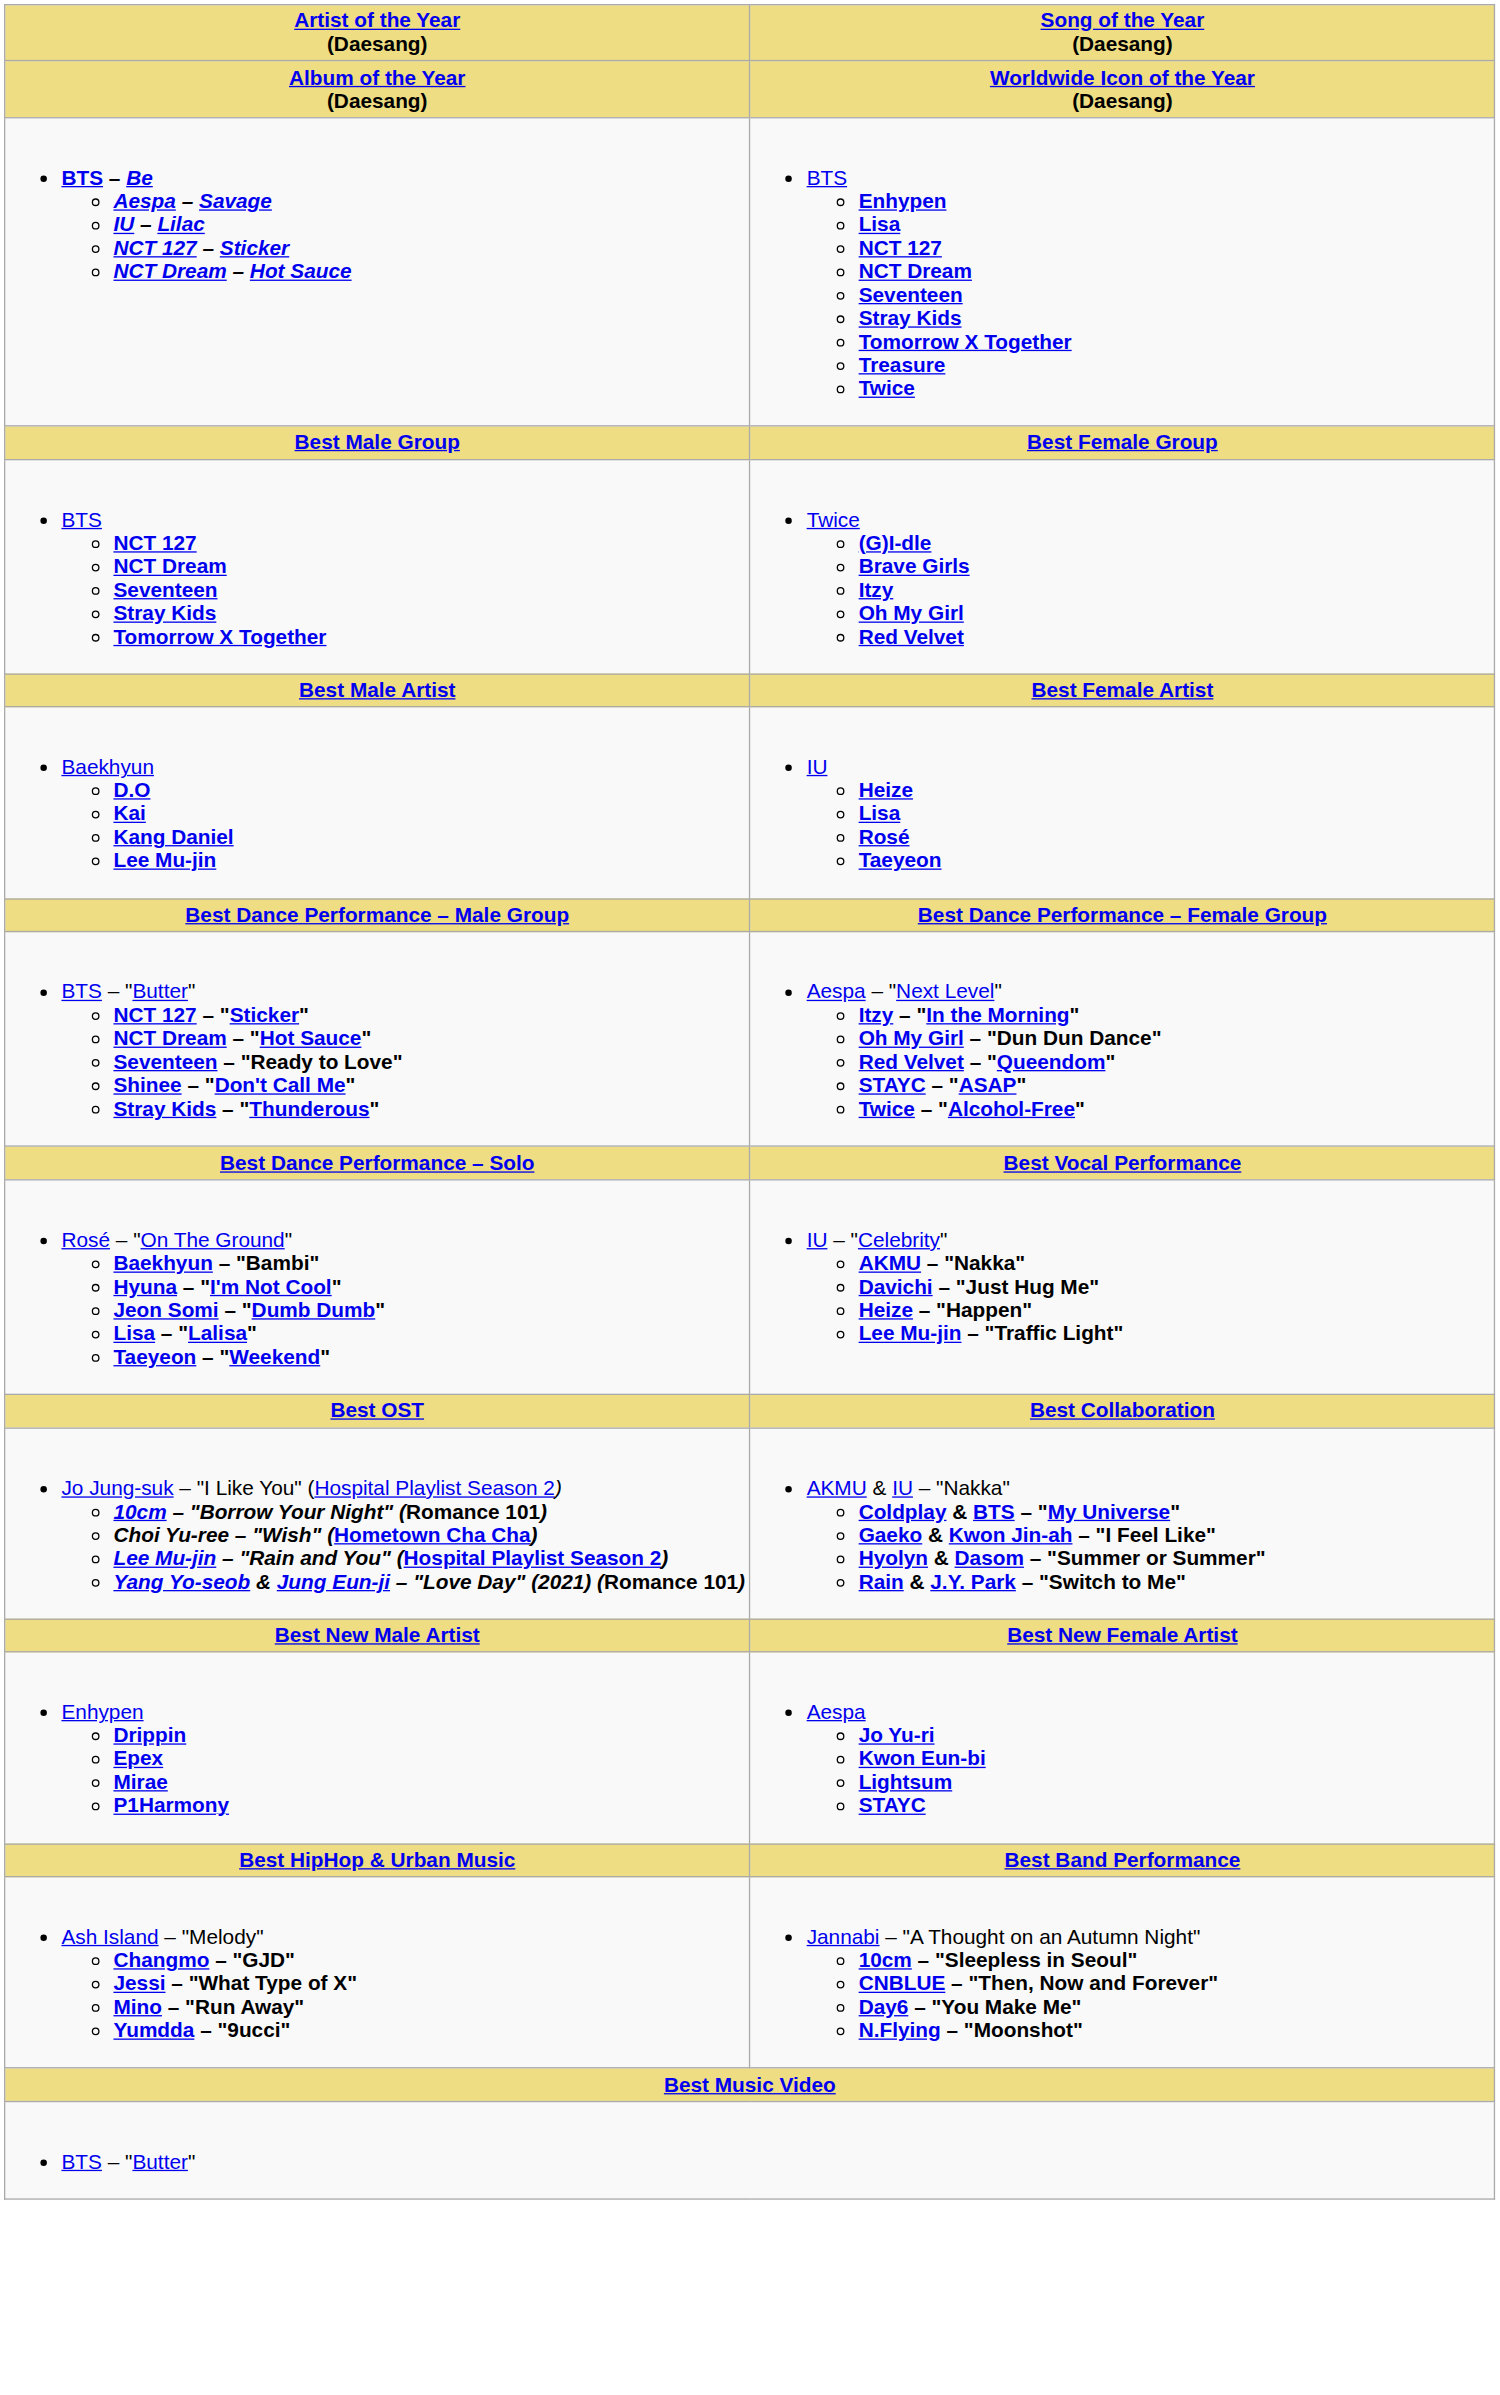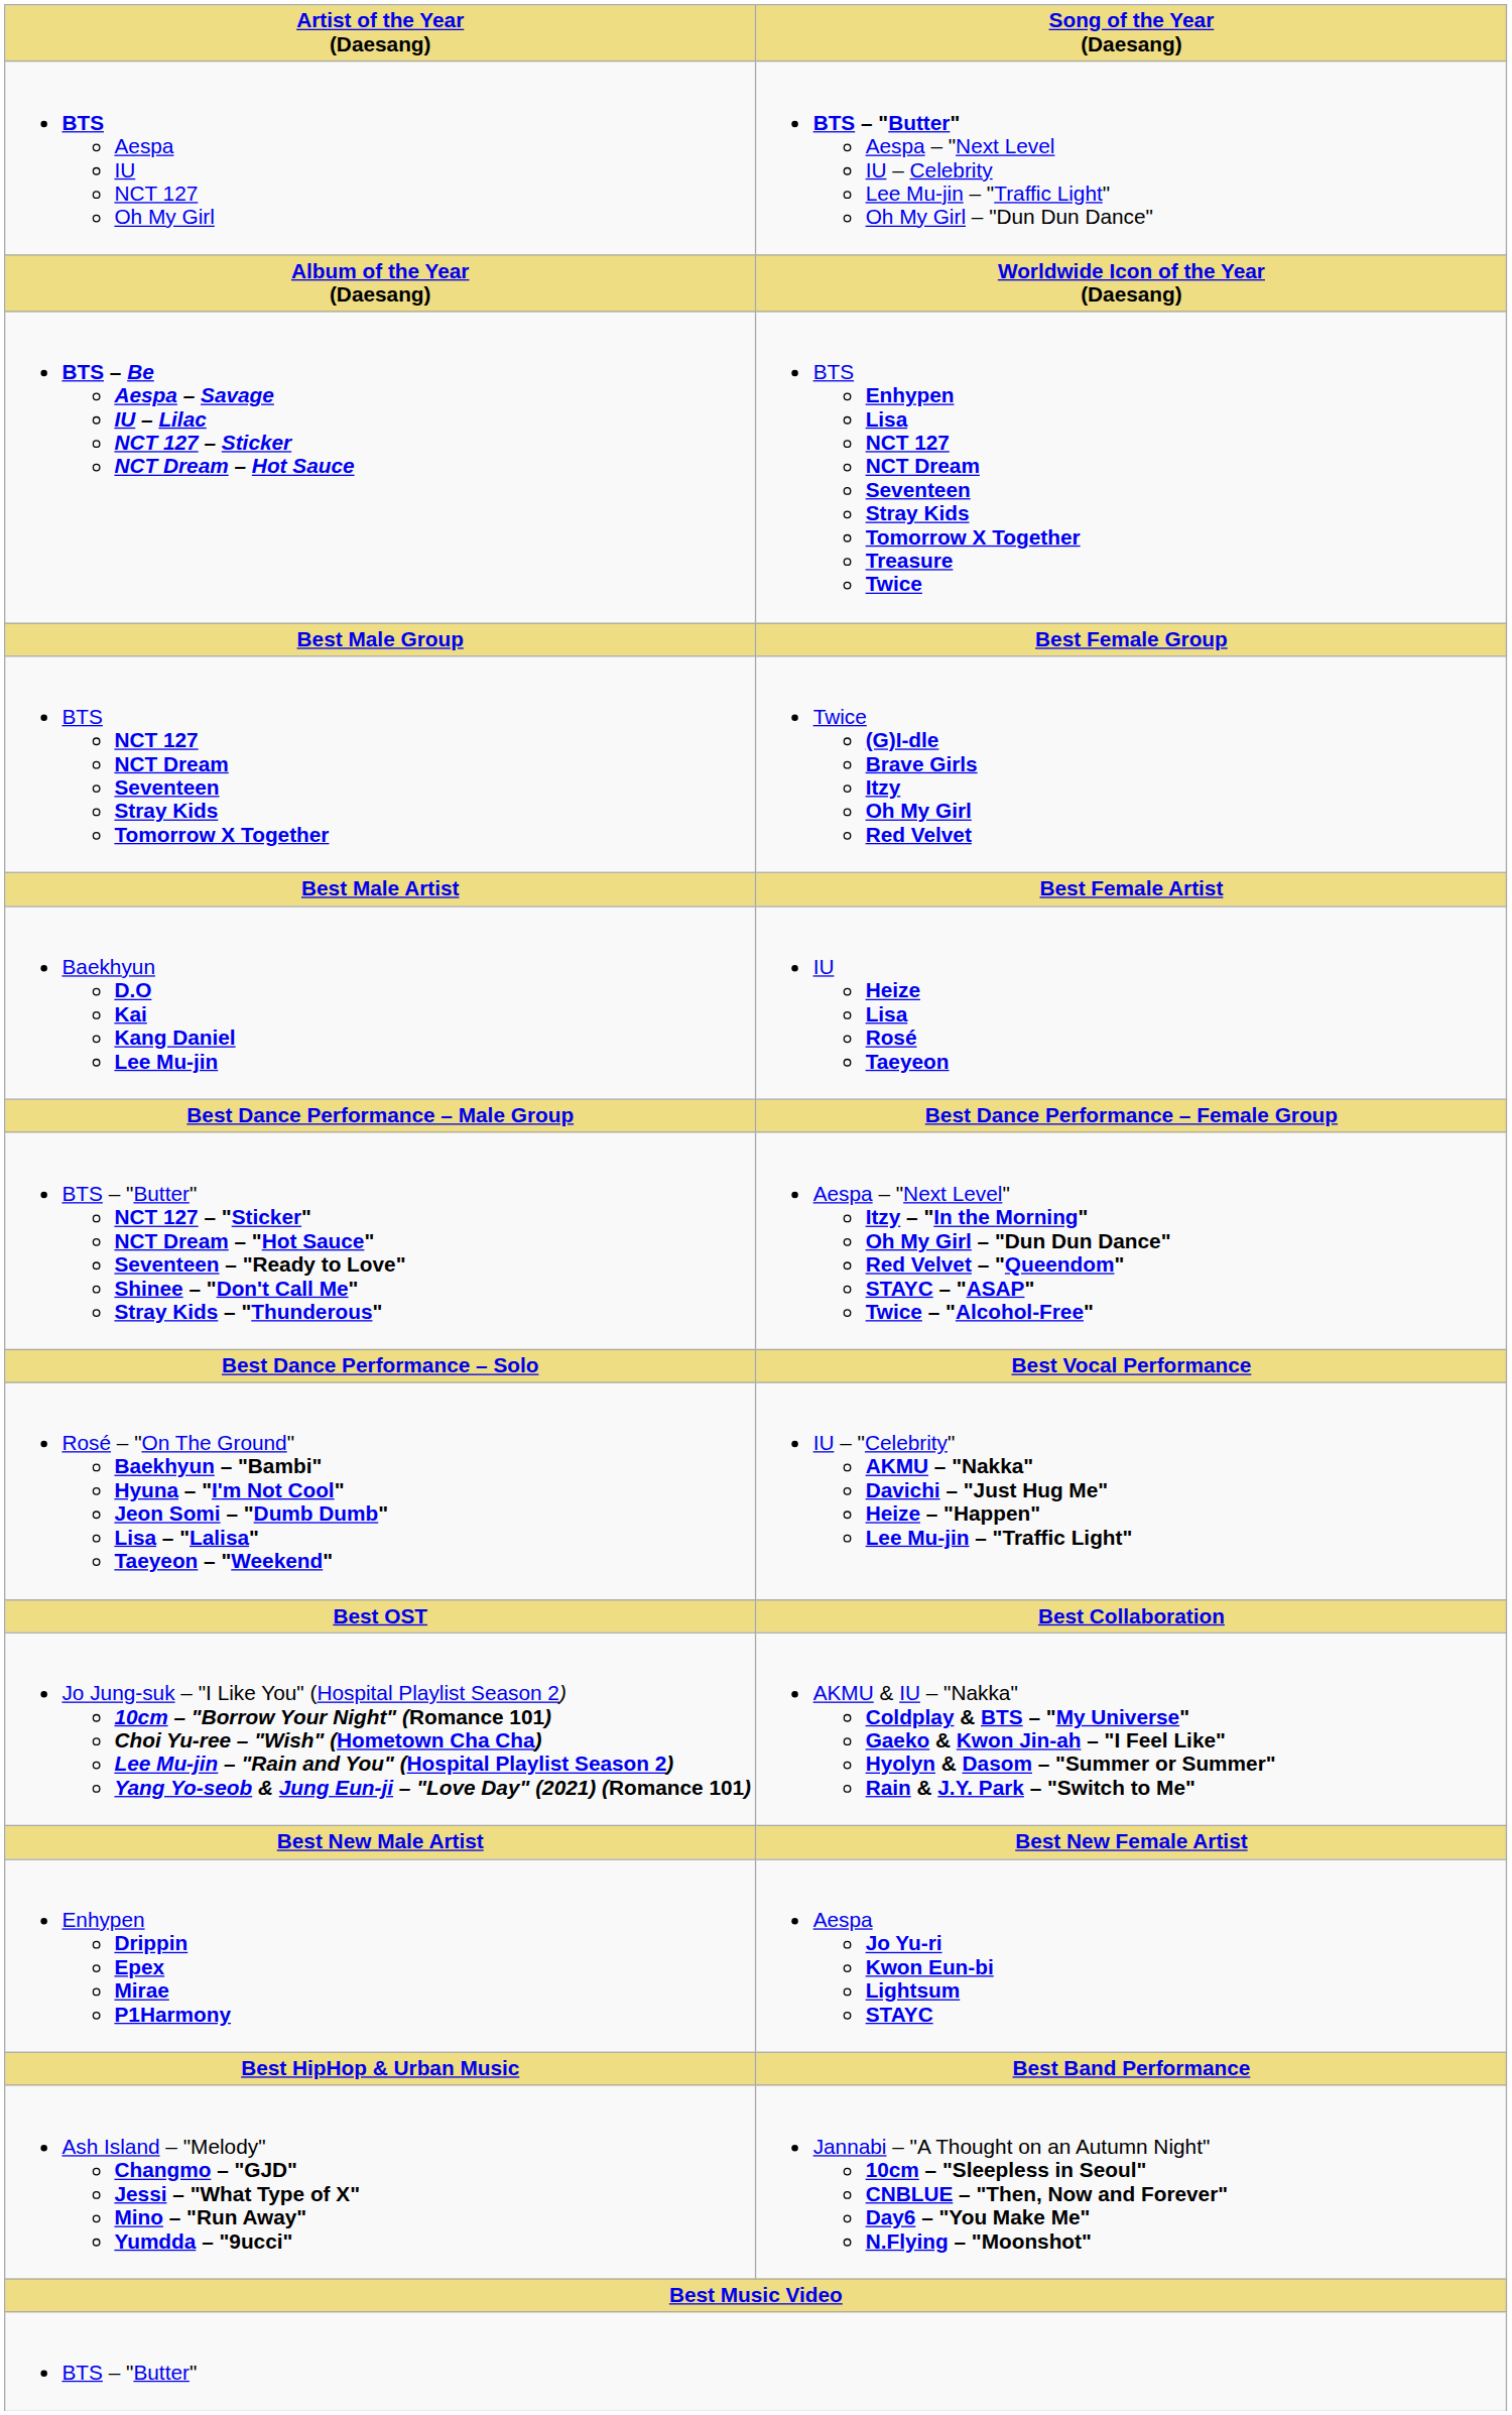+ row: BTS Aespa IU NCT 127 Oh My Girl | BTS – "Butter" Aespa – "Next Level IU – Celebrity Lee Mu-jin – "Traffic Light" Oh My Girl – "Dun Dun Dance"
